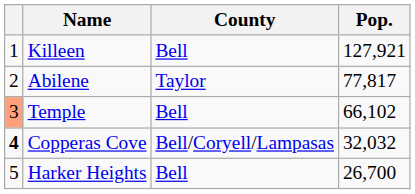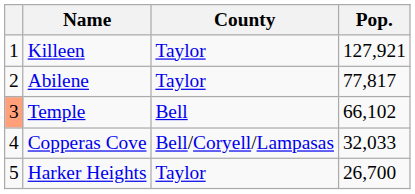Killeen | County: Bell -> Taylor
Copperas Cove | column 1: bold -> normal
Copperas Cove | Pop.: 32,032 -> 32,033
Harker Heights | County: Bell -> Taylor
